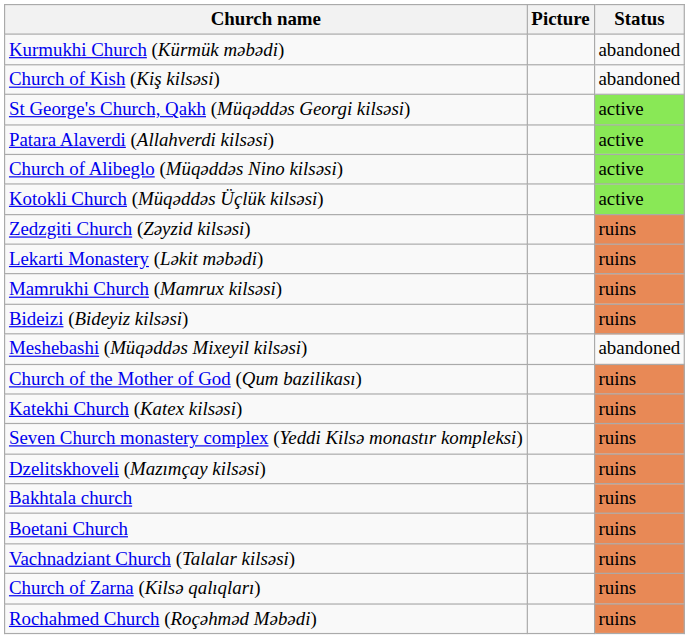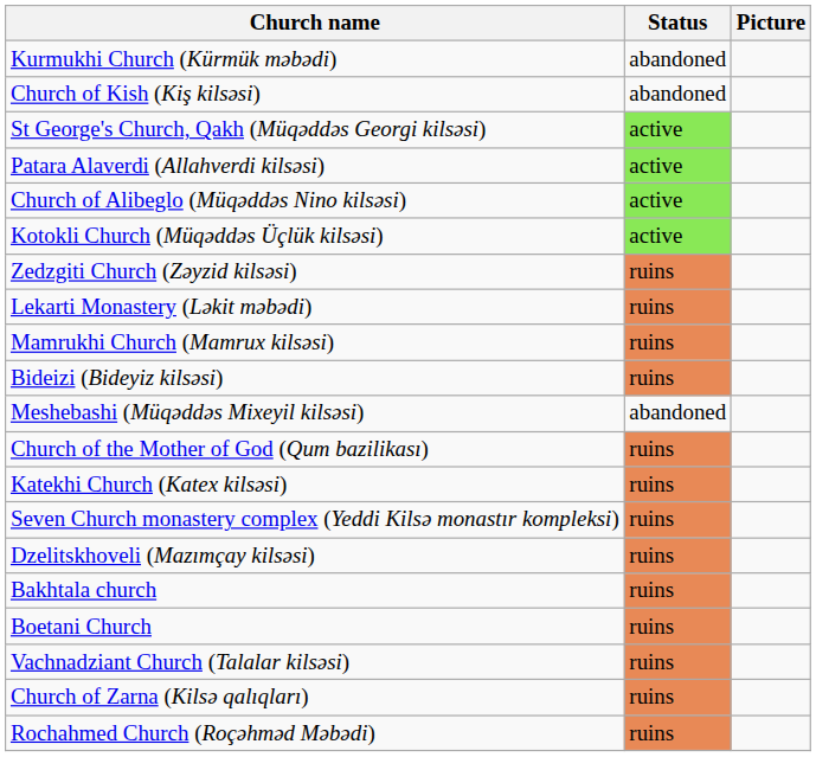columns swapped: Picture <-> Status
